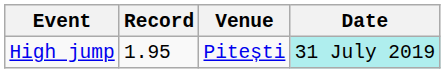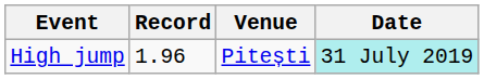High jump | Record: 1.95 -> 1.96
